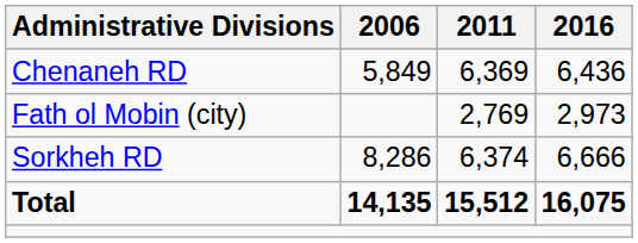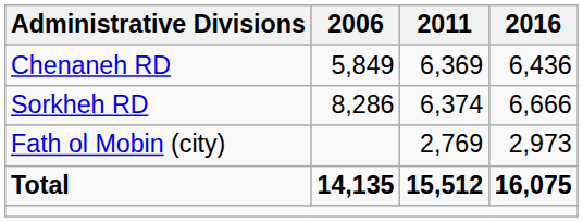rows swapped: Sorkheh RD <-> Fath ol Mobin (city)
